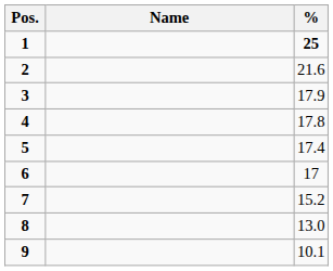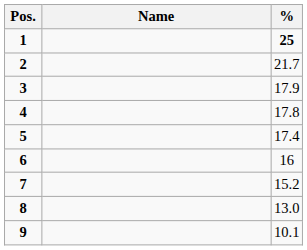2 | %: 21.6 -> 21.7
6 | %: 17 -> 16
